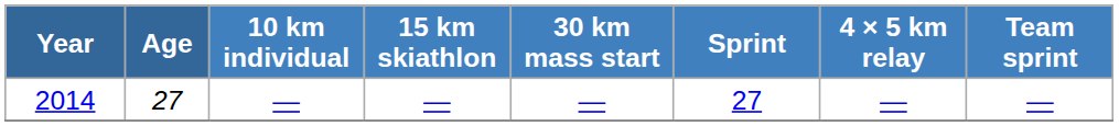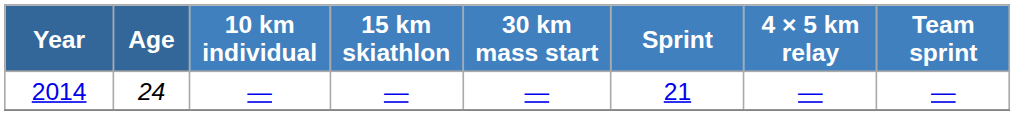2014 | Age: 27 -> 24
2014 | Sprint: 27 -> 21
